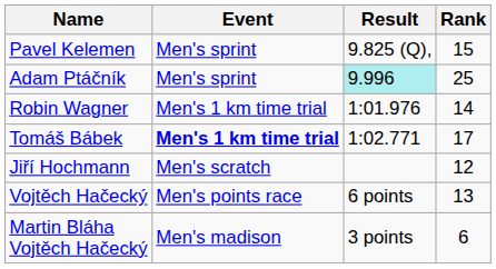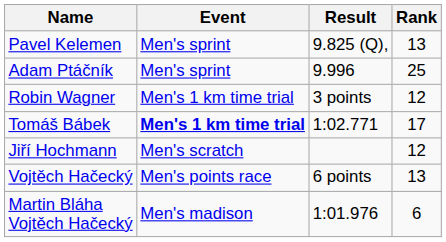Pavel Kelemen | Rank: 15 -> 13
Adam Ptáčník | Result: paleturquoise background -> no background
Robin Wagner | Result: 1:01.976 -> 3 points
Robin Wagner | Rank: 14 -> 12
Martin Bláha Vojtěch Hačecký | Result: 3 points -> 1:01.976
